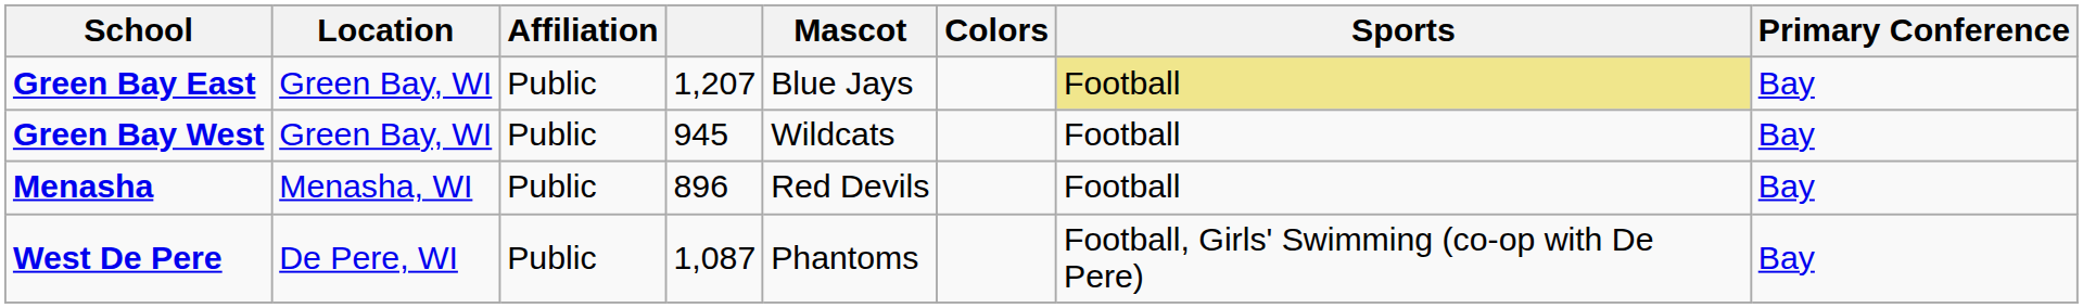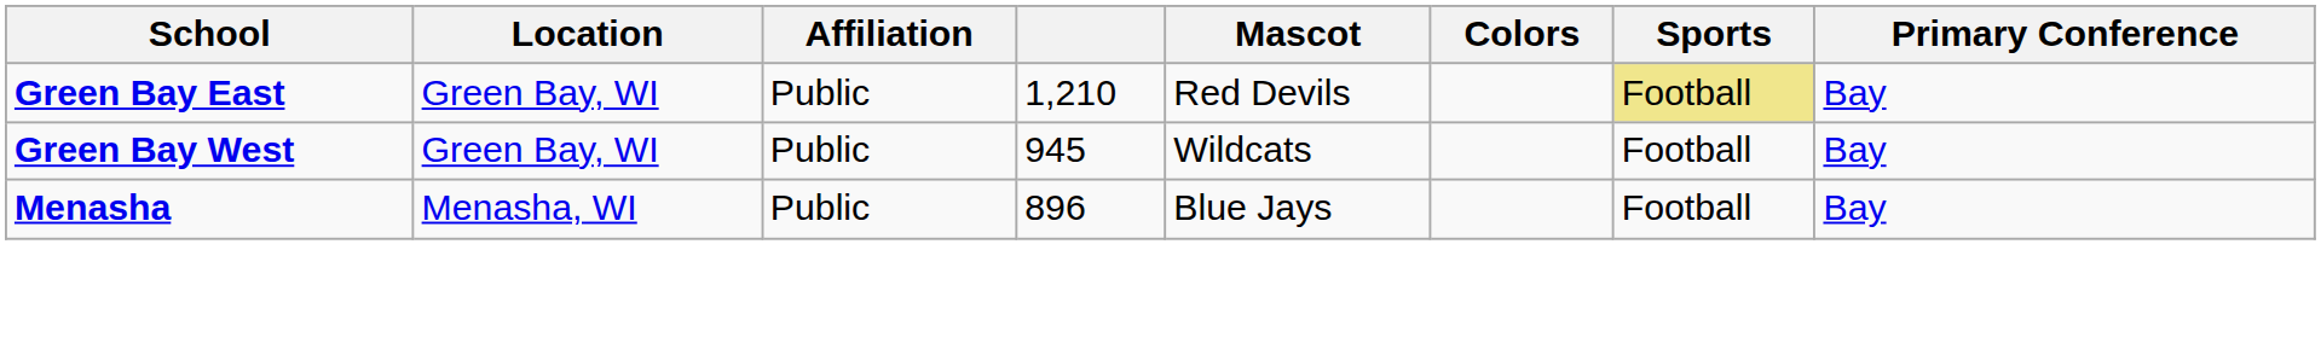Green Bay East | column 4: 1,207 -> 1,210
Green Bay East | Mascot: Blue Jays -> Red Devils
Menasha | Mascot: Red Devils -> Blue Jays
- row: West De Pere | De Pere, WI | Public | 1,087 | Phantoms | Football, Girls' Swimming (co-op with De Pere) | Bay
